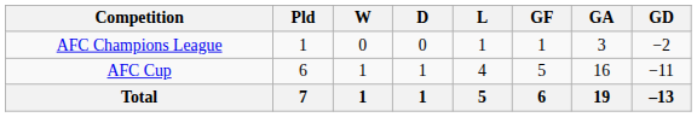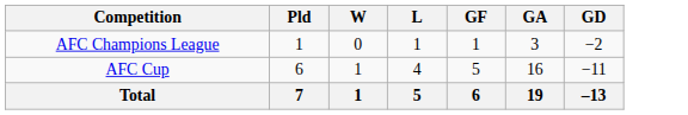- column: D | 0 | 1 | 1
